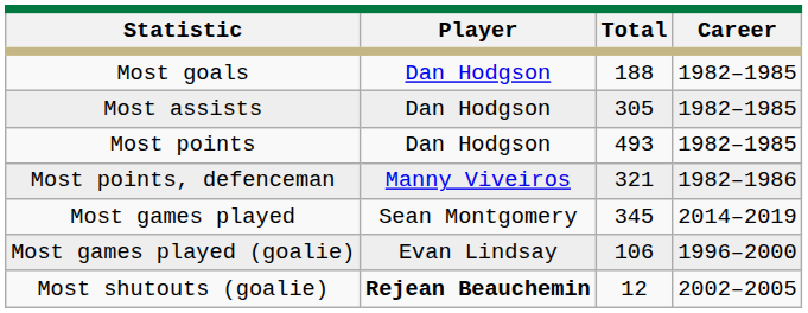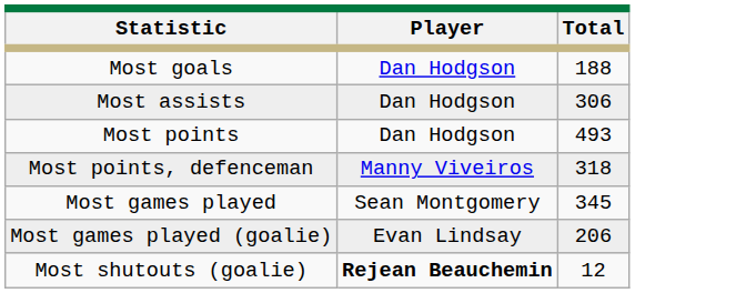- column: Career | 1982–1985 | 1982–1985 | 1982–1985 | 1982–1986 | 2014–2019 | 1996–2000 | 2002–2005
Most assists | Total: 305 -> 306
Most points, defenceman | Total: 321 -> 318
Most games played (goalie) | Total: 106 -> 206
